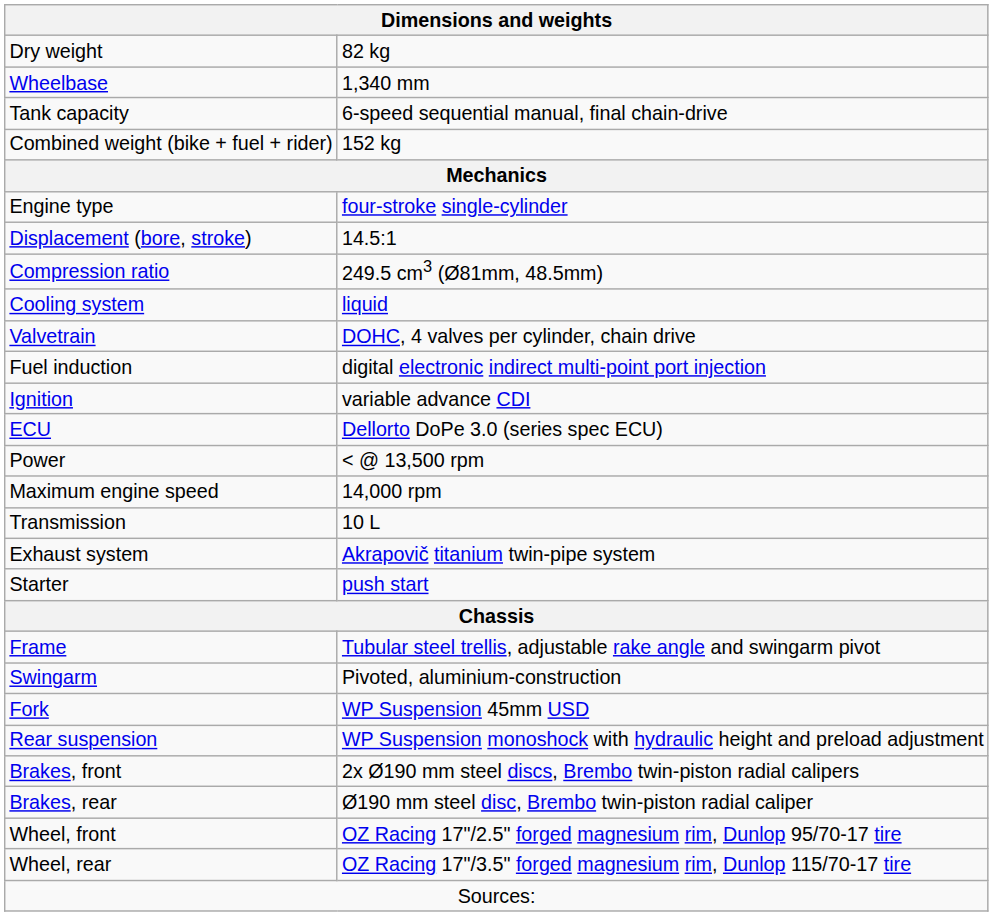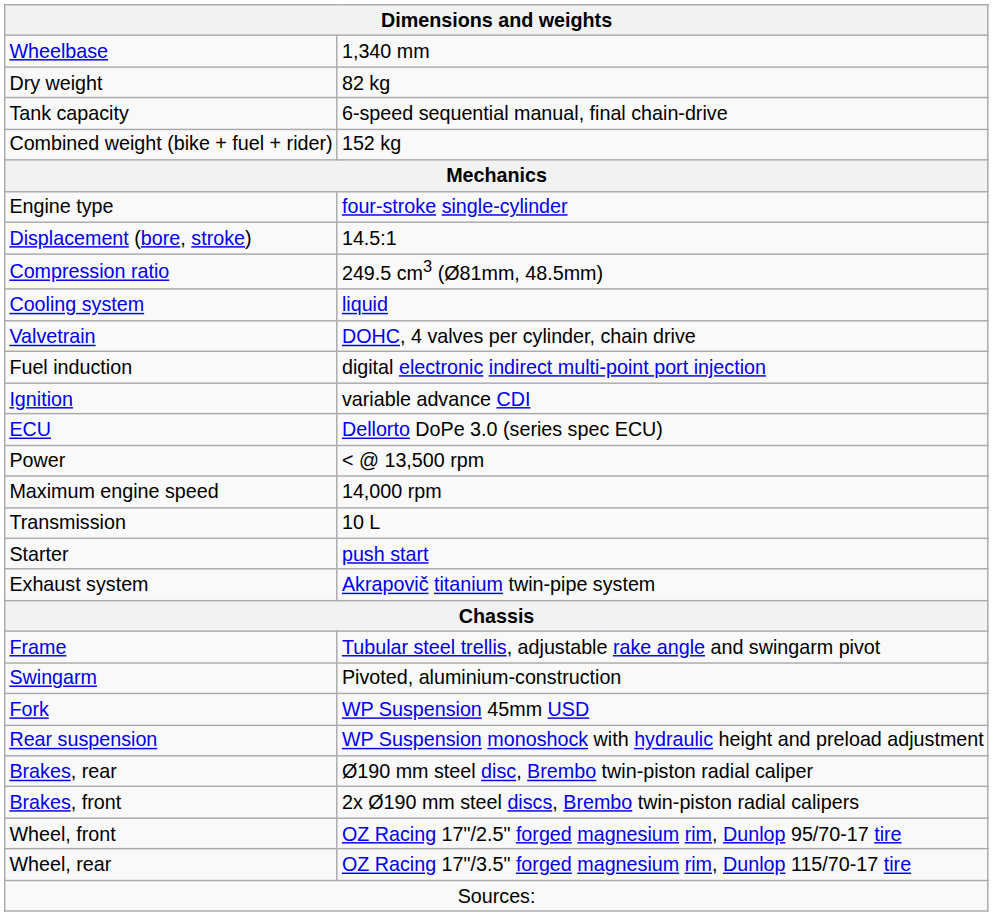rows swapped: Wheelbase <-> Dry weight
rows swapped: Starter <-> Exhaust system
rows swapped: Brakes, front <-> Brakes, rear
